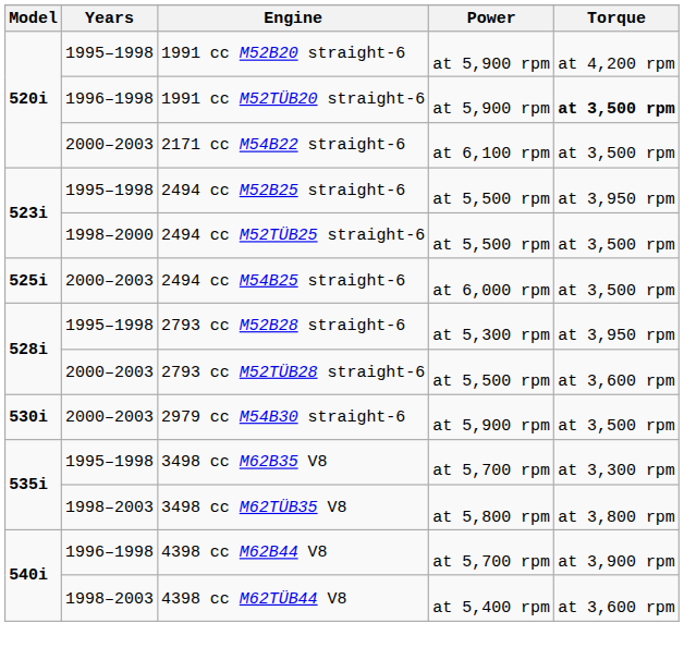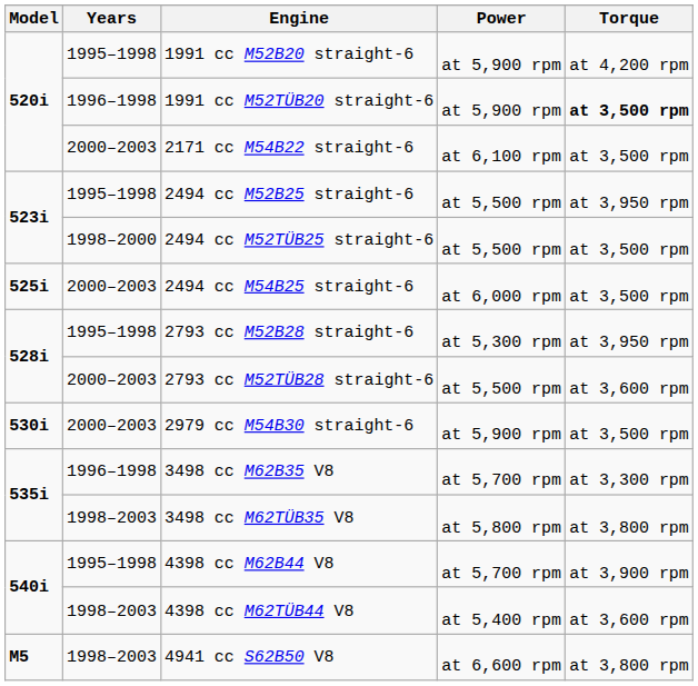3498 cc M62B35 V8 | Years: 1995–1998 -> 1996–1998
4398 cc M62B44 V8 | Years: 1996–1998 -> 1995–1998
+ row: M5 | 1998–2003 | 4941 cc S62B50 V8 | at 6,600 rpm | at 3,800 rpm
